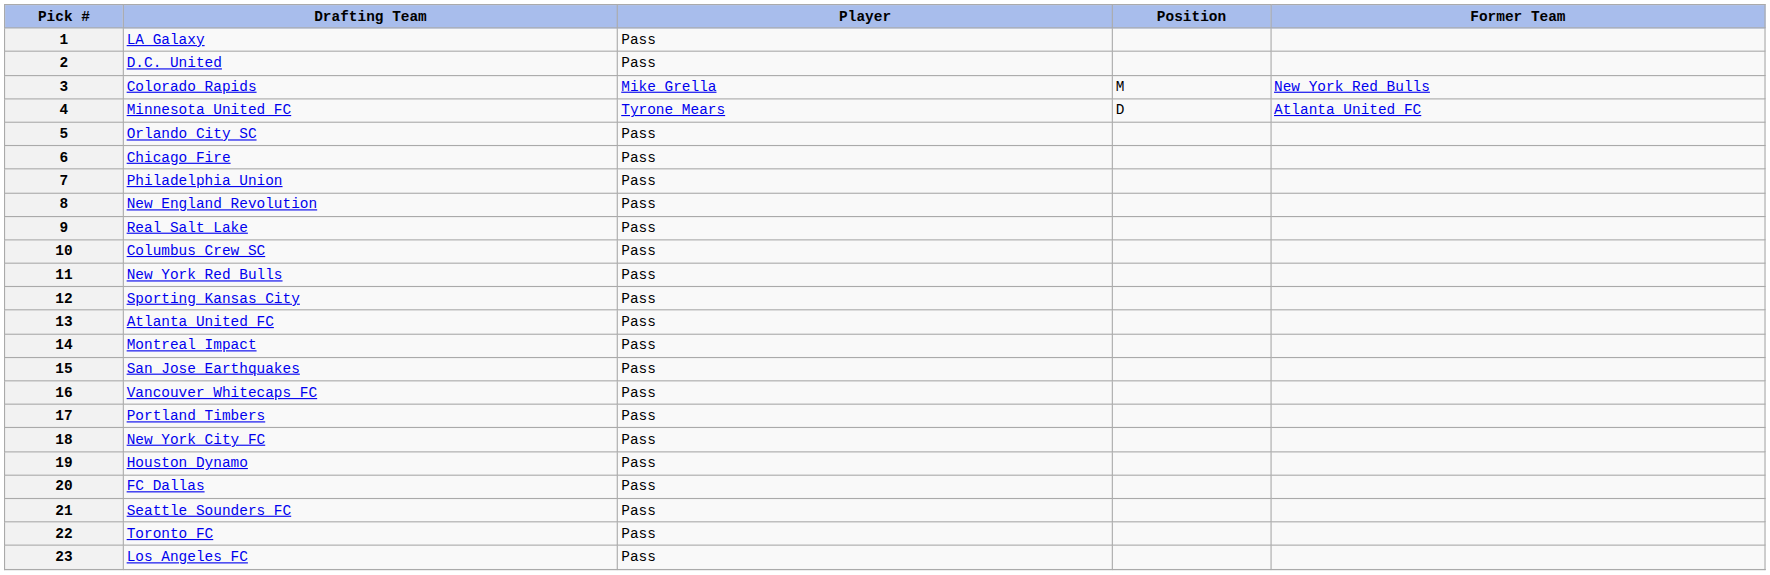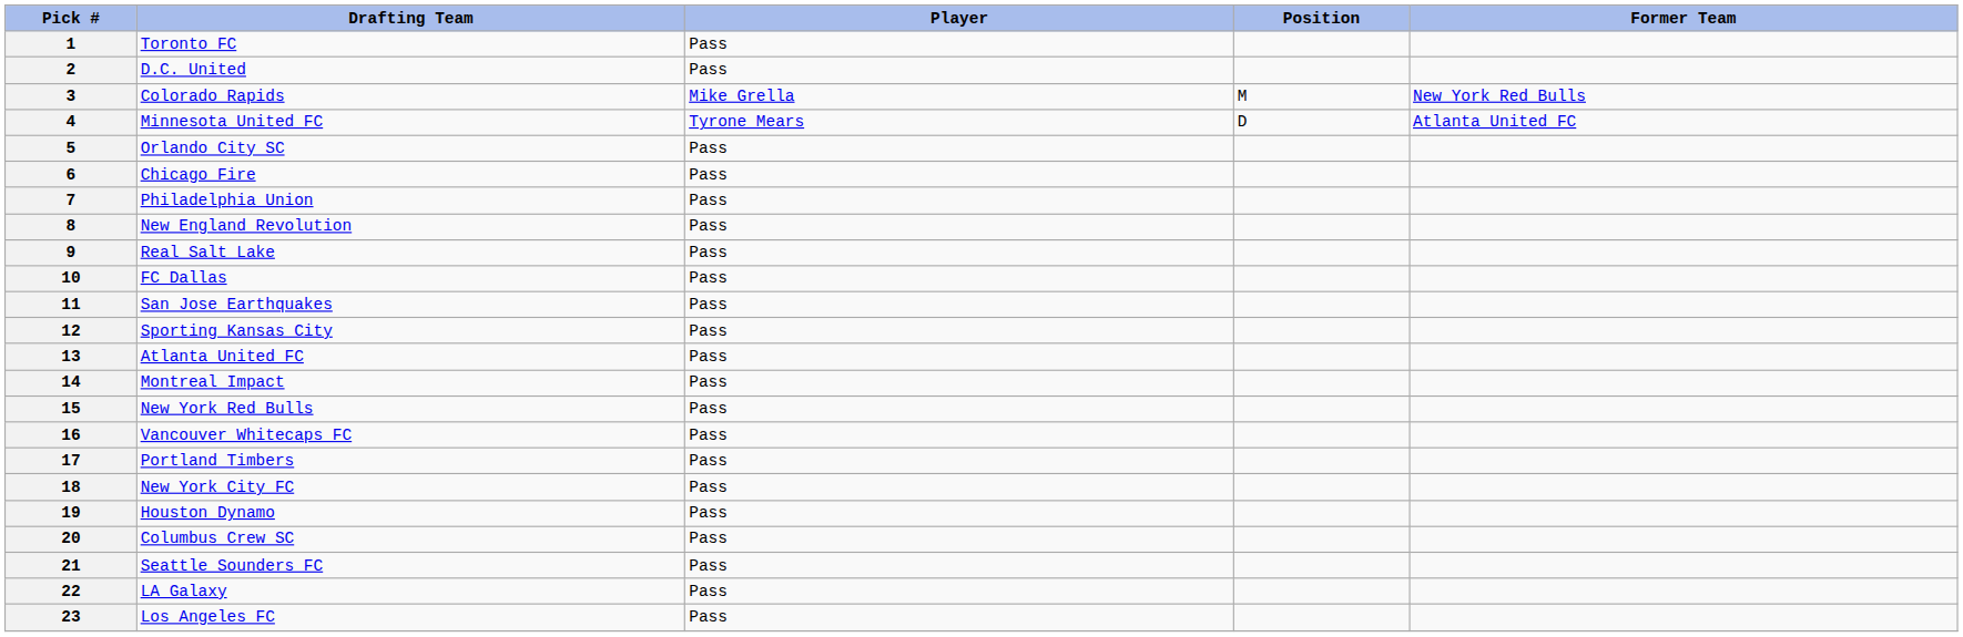1 | Drafting Team: LA Galaxy -> Toronto FC
10 | Drafting Team: Columbus Crew SC -> FC Dallas
11 | Drafting Team: New York Red Bulls -> San Jose Earthquakes
15 | Drafting Team: San Jose Earthquakes -> New York Red Bulls
20 | Drafting Team: FC Dallas -> Columbus Crew SC
22 | Drafting Team: Toronto FC -> LA Galaxy
